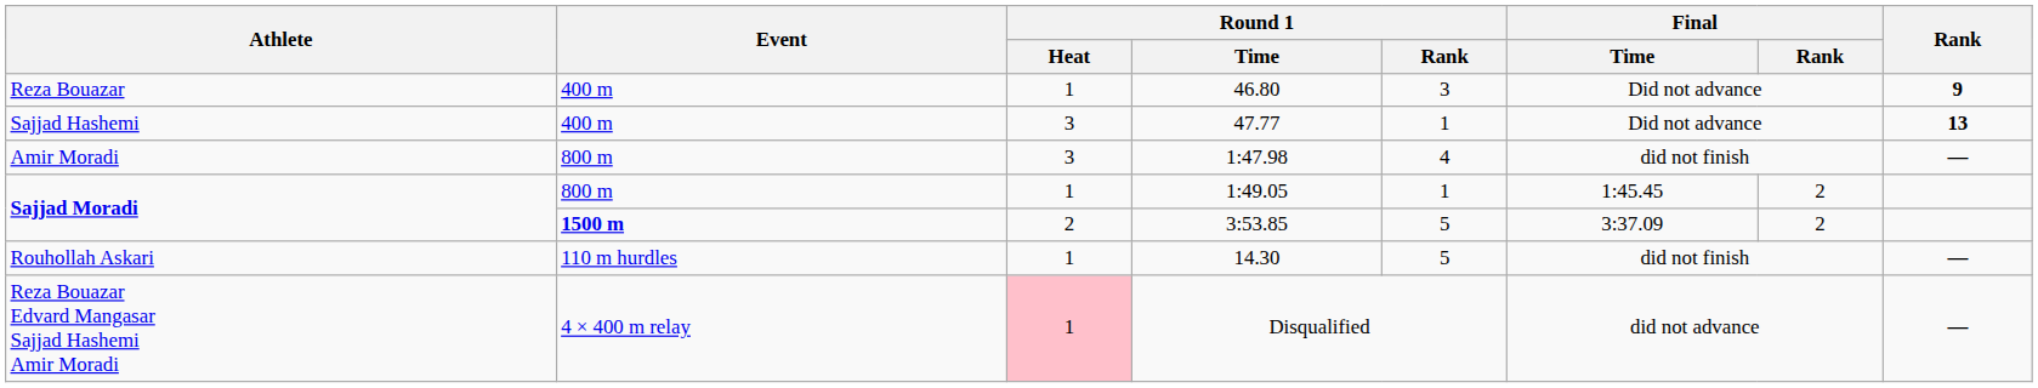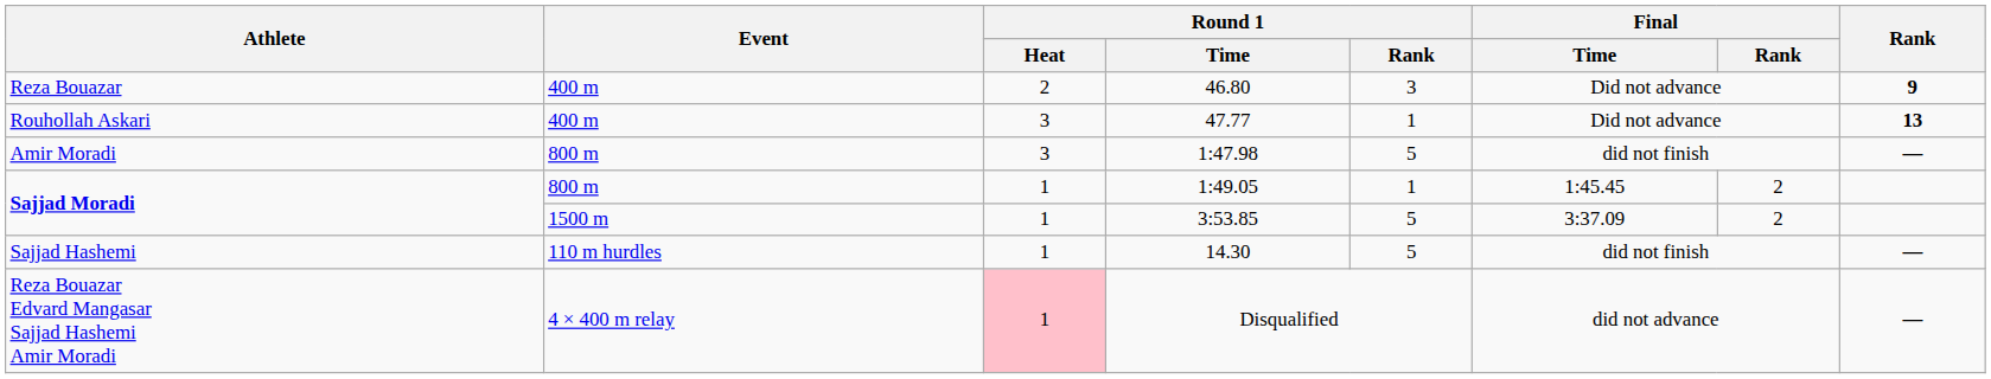46.80 | Round 1 / Heat: 1 -> 2
47.77 | Athlete: Sajjad Hashemi -> Rouhollah Askari
1:47.98 | Round 1 / Rank: 4 -> 5
3:53.85 | Event: bold -> normal
3:53.85 | Round 1 / Heat: 2 -> 1
14.30 | Athlete: Rouhollah Askari -> Sajjad Hashemi
